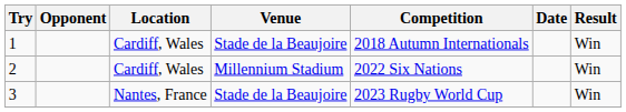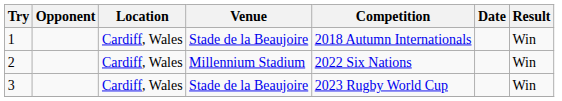3 | Location: Nantes, France -> Cardiff, Wales
